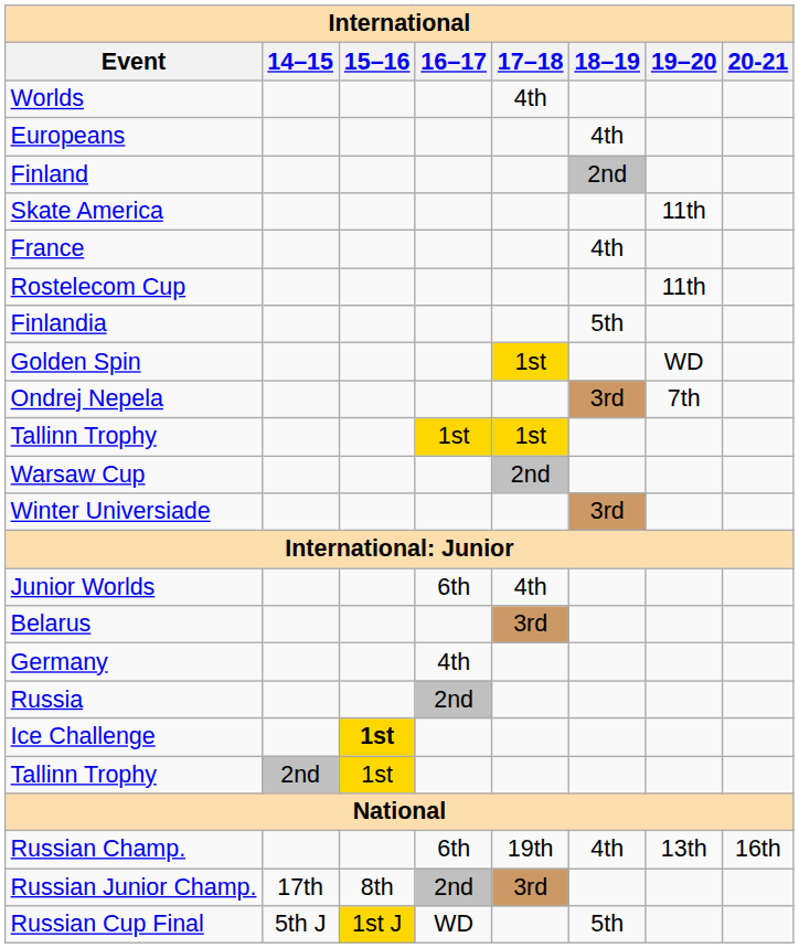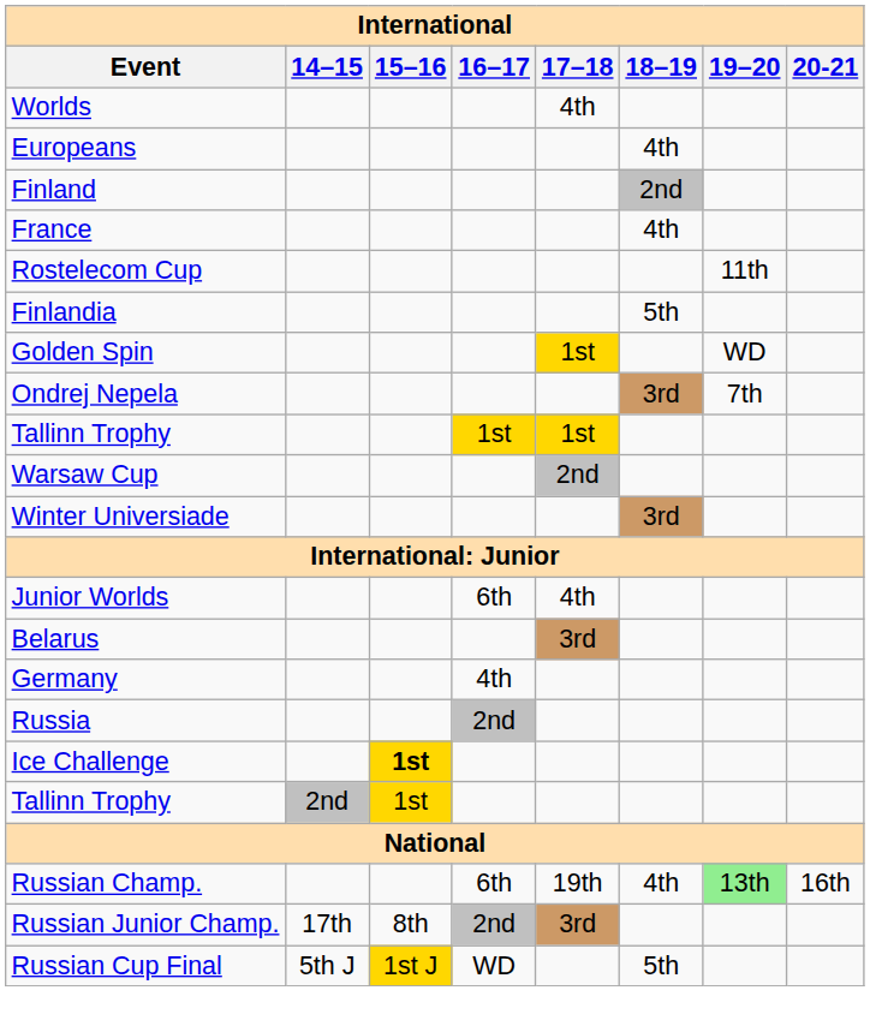- row: Skate America | 11th
Russian Champ. | 19–20: no background -> lightgreen background
